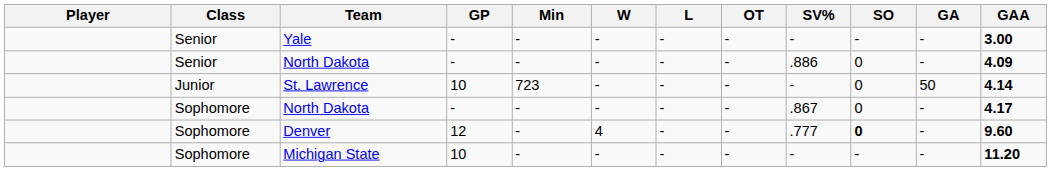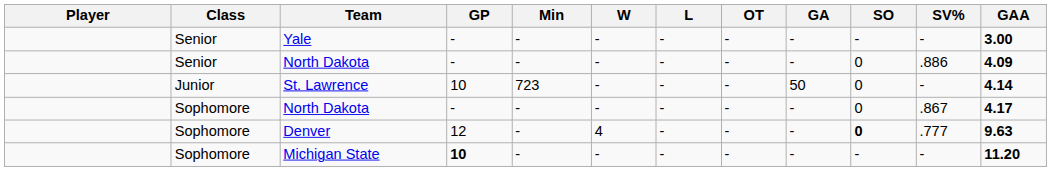columns swapped: GA <-> SV%
Denver | GAA: 9.60 -> 9.63
Michigan State | GP: normal -> bold
